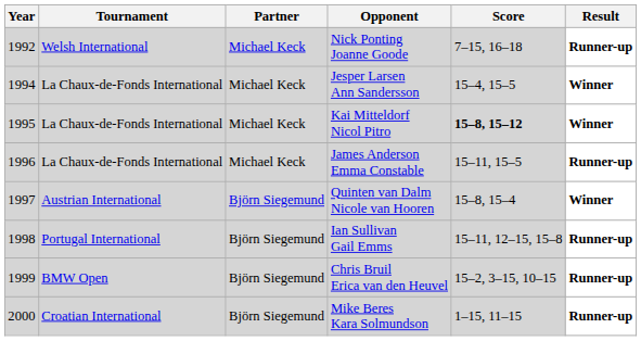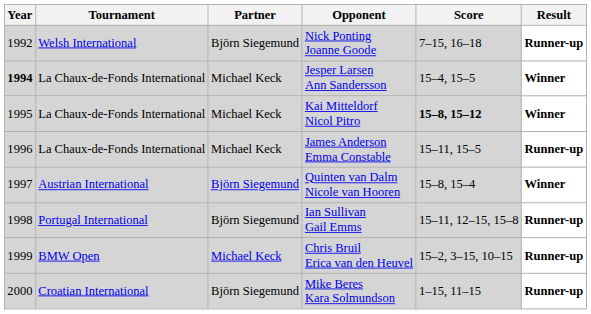Nick Ponting Joanne Goode | Partner: Michael Keck -> Björn Siegemund
Jesper Larsen Ann Sandersson | Year: normal -> bold
Chris Bruil Erica van den Heuvel | Partner: Björn Siegemund -> Michael Keck
